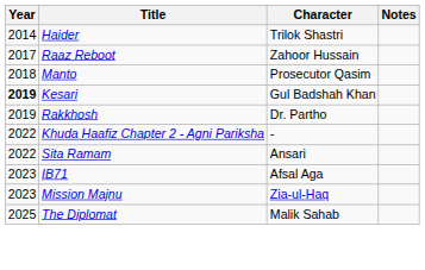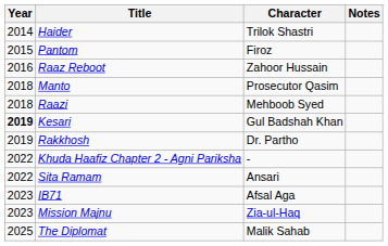+ row: 2015 | Pantom | Firoz
Raaz Reboot | Year: 2017 -> 2016
+ row: 2018 | Raazi | Mehboob Syed
